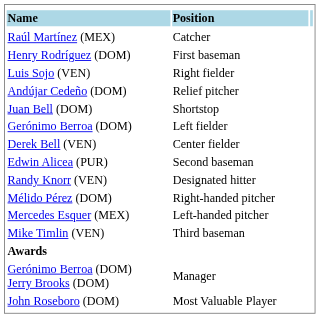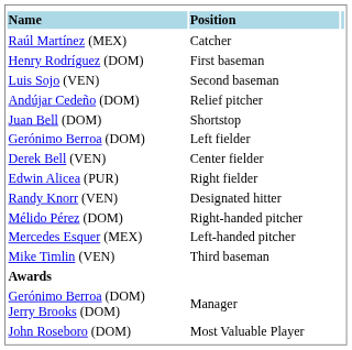Luis Sojo (VEN) | column 2: Right fielder -> Second baseman
Edwin Alicea (PUR) | column 2: Second baseman -> Right fielder
